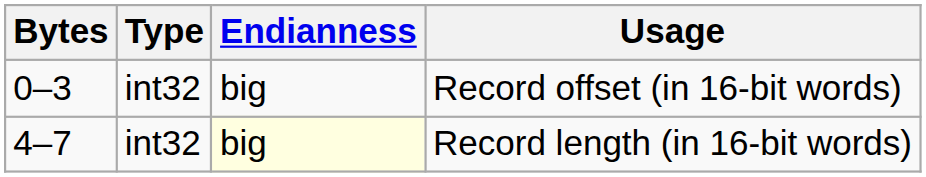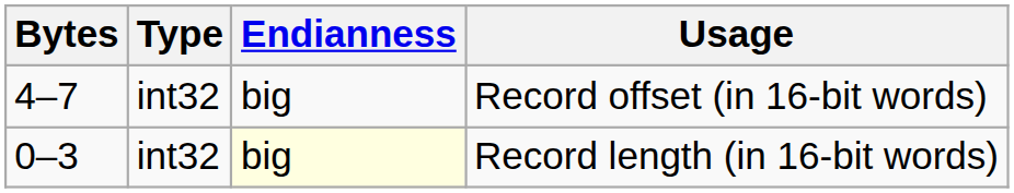Record offset (in 16-bit words) | Bytes: 0–3 -> 4–7
Record length (in 16-bit words) | Bytes: 4–7 -> 0–3
